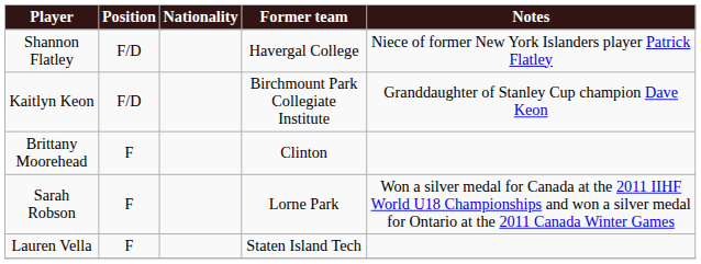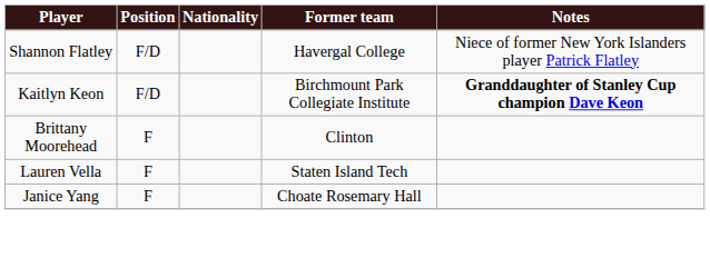Kaitlyn Keon | Notes: normal -> bold
- row: Sarah Robson | F | Lorne Park | Won a silver medal for Canada at the 2011 IIHF World U18 Championships and won a silver medal for Ontario at the 2011 Canada Winter Games
+ row: Janice Yang | F | Choate Rosemary Hall
